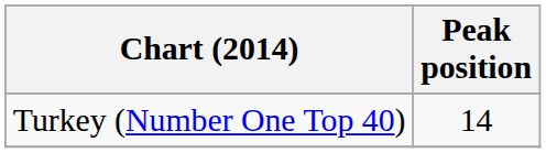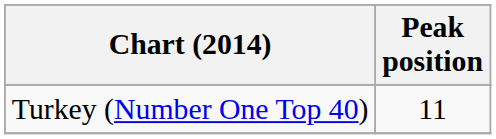Turkey (Number One Top 40) | Peak position: 14 -> 11
